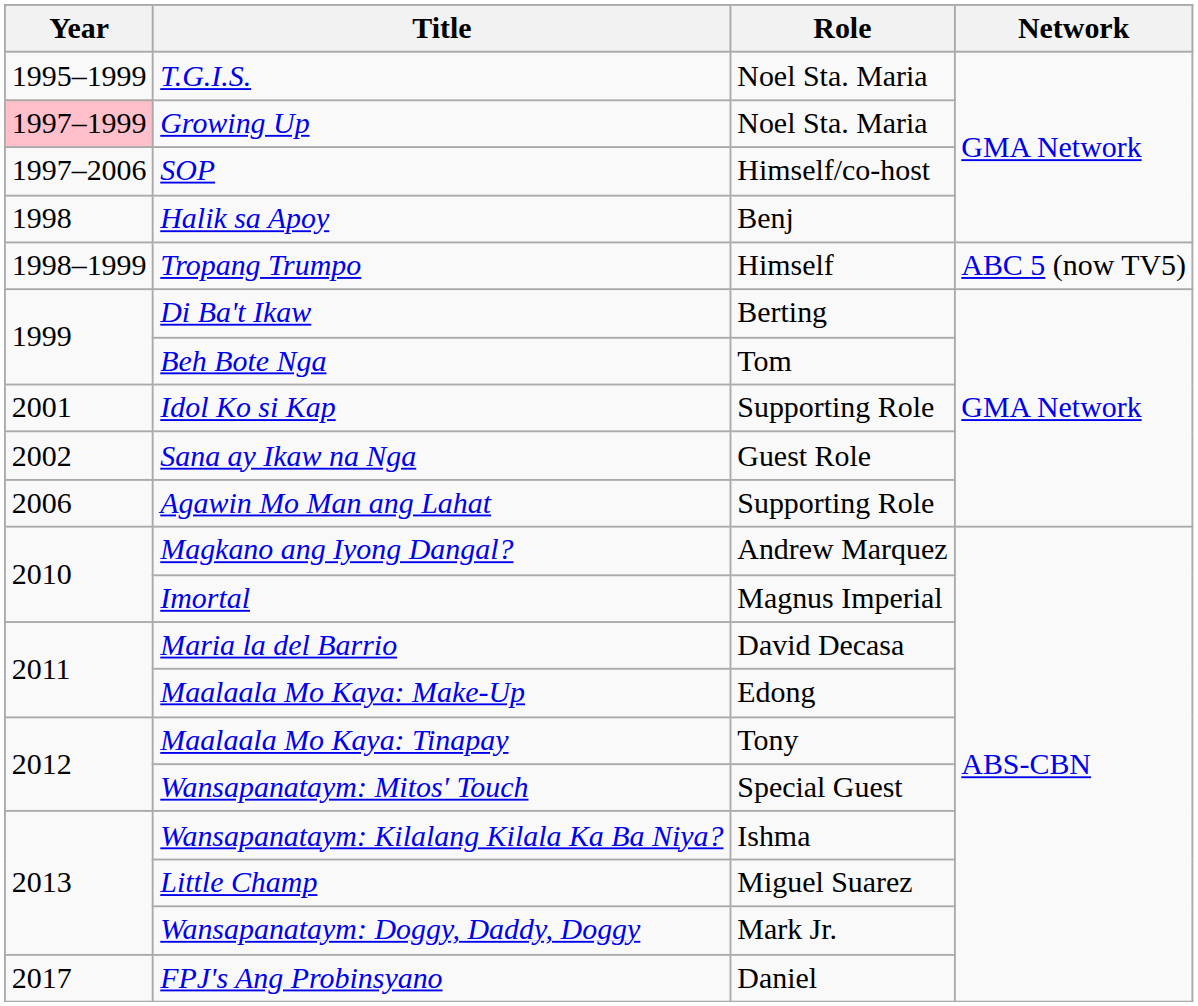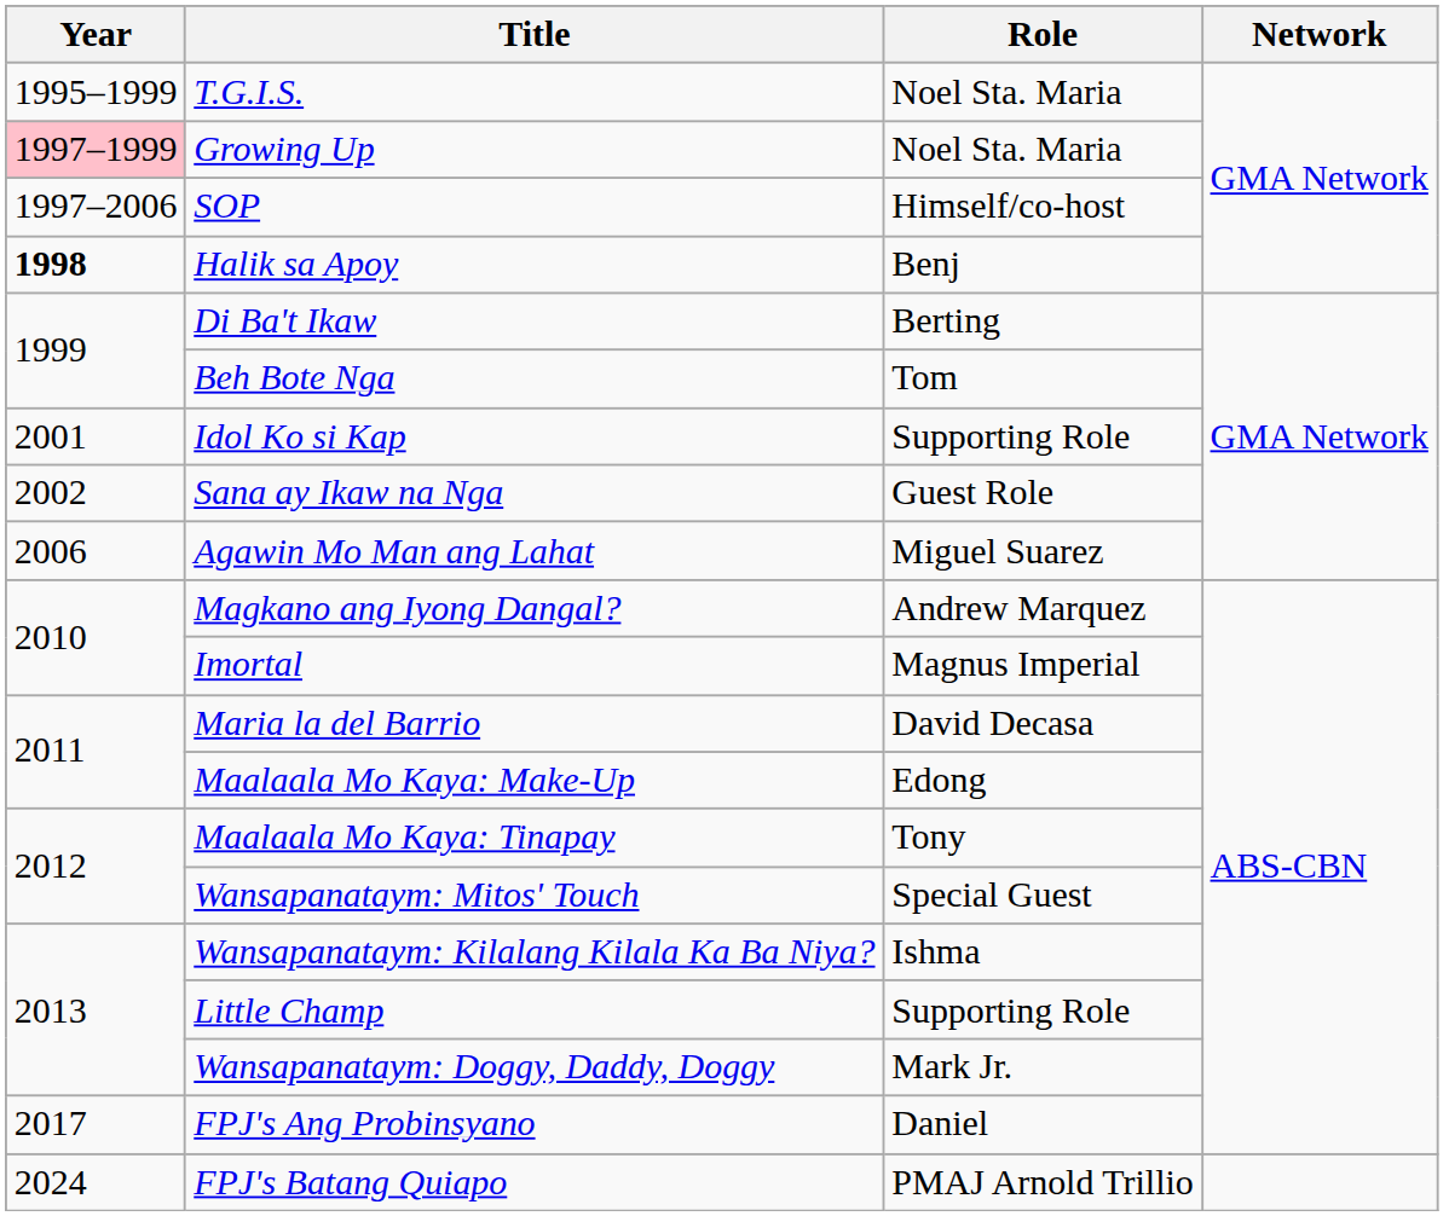Halik sa Apoy | Year: normal -> bold
- row: 1998–1999 | Tropang Trumpo | Himself | ABC 5 (now TV5)
Agawin Mo Man ang Lahat | Role: Supporting Role -> Miguel Suarez
Little Champ | Role: Miguel Suarez -> Supporting Role
+ row: 2024 | FPJ's Batang Quiapo | PMAJ Arnold Trillio
